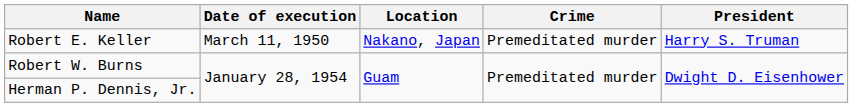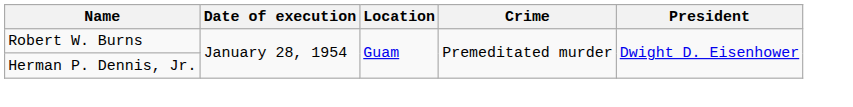- row: Robert E. Keller | March 11, 1950 | Nakano, Japan | Premeditated murder | Harry S. Truman
